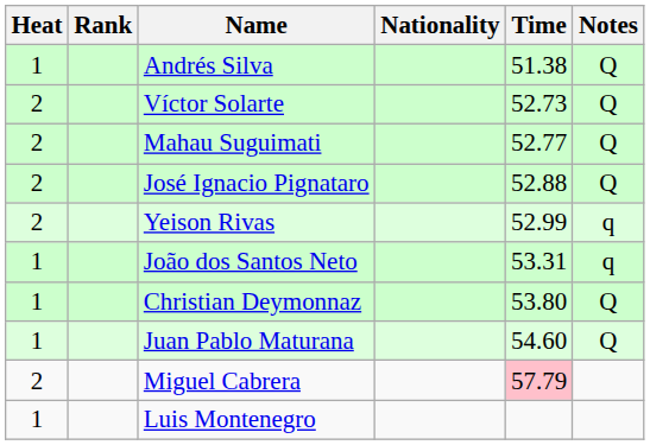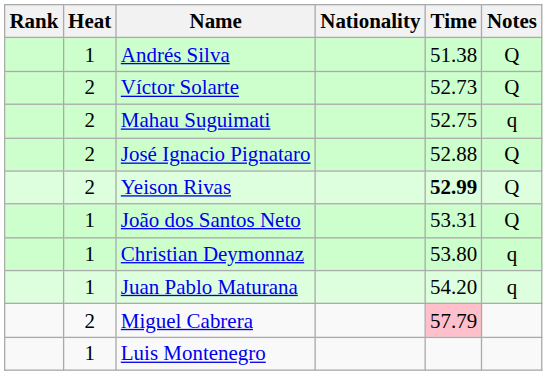columns swapped: Rank <-> Heat
Mahau Suguimati | Time: 52.77 -> 52.75
Mahau Suguimati | Notes: Q -> q
Yeison Rivas | Time: normal -> bold
Yeison Rivas | Notes: q -> Q
João dos Santos Neto | Notes: q -> Q
Christian Deymonnaz | Notes: Q -> q
Juan Pablo Maturana | Time: 54.60 -> 54.20
Juan Pablo Maturana | Notes: Q -> q
